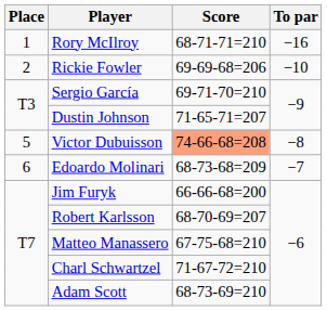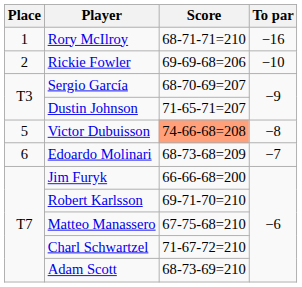Sergio García | Score: 69-71-70=210 -> 68-70-69=207
Robert Karlsson | Score: 68-70-69=207 -> 69-71-70=210
